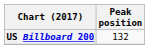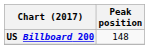US Billboard 200 | Peak position: 132 -> 148
